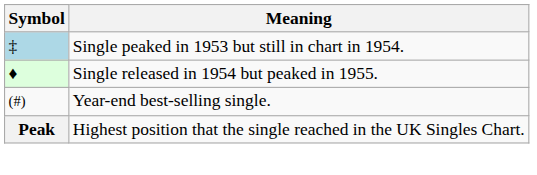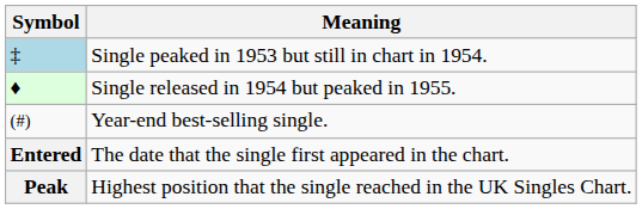+ row: Entered | The date that the single first appeared in the chart.
